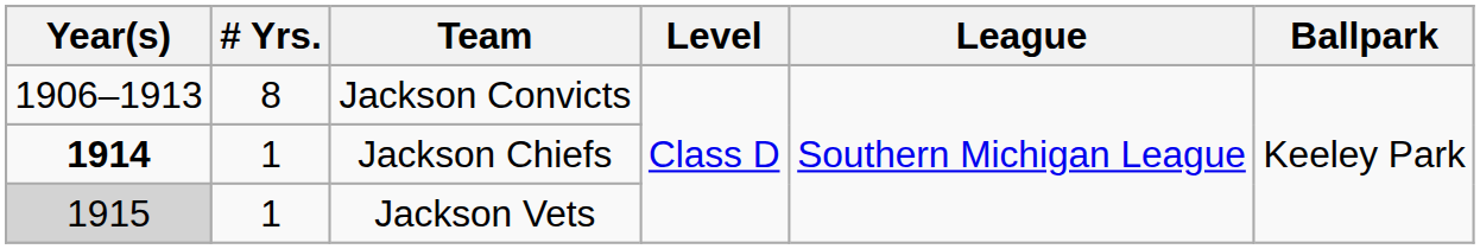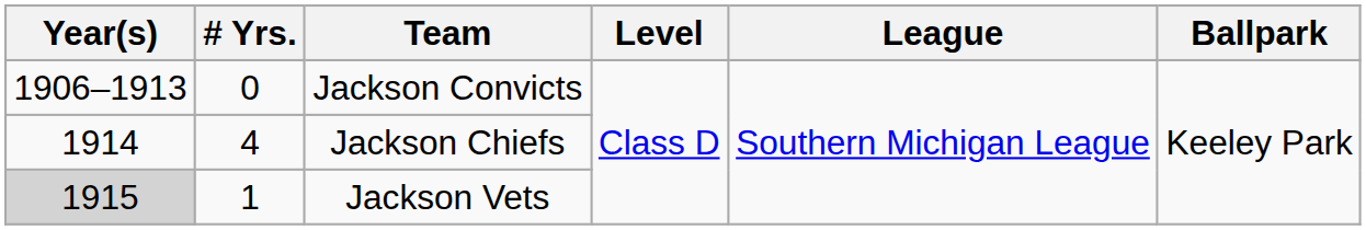Jackson Convicts | # Yrs.: 8 -> 0
Jackson Chiefs | Year(s): bold -> normal
Jackson Chiefs | # Yrs.: 1 -> 4
